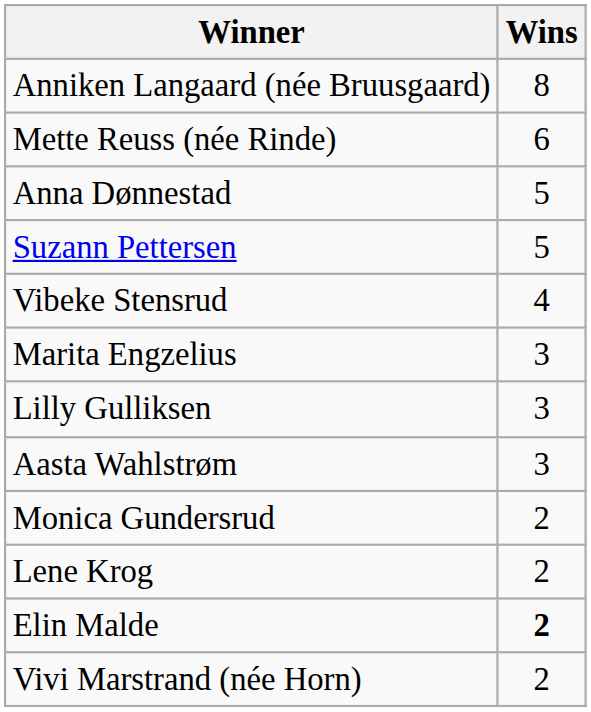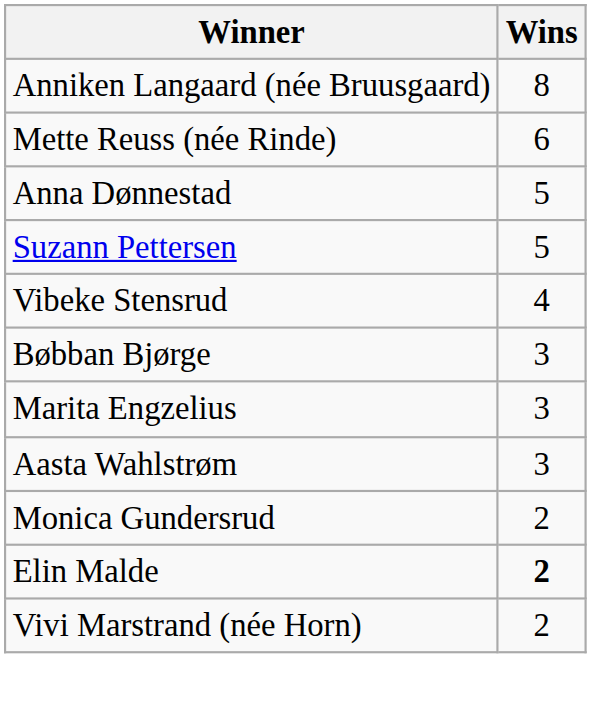+ row: Bøbban Bjørge | 3
- row: Lilly Gulliksen | 3
- row: Lene Krog | 2
